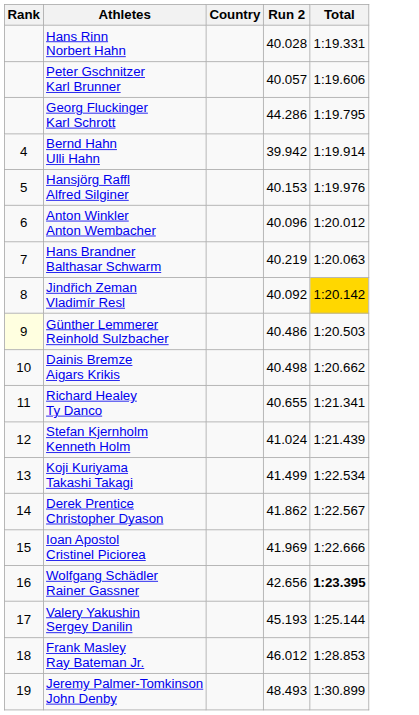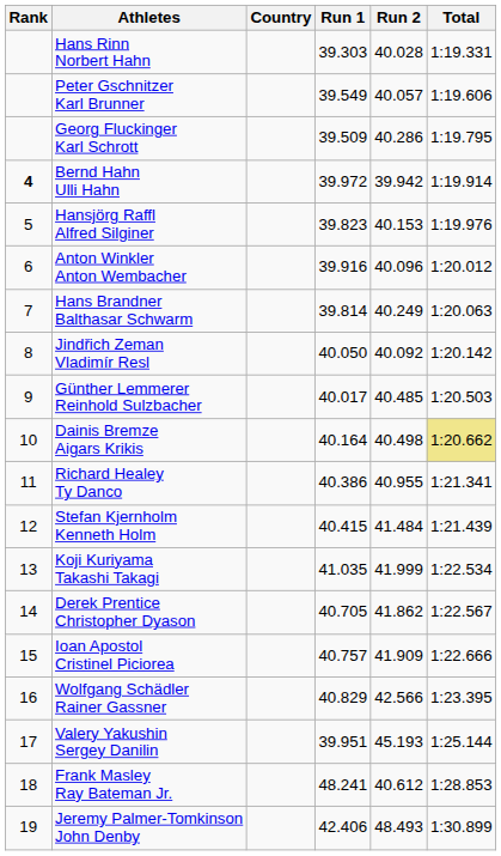+ column: Run 1 | 39.303 | 39.549 | 39.509 | 39.972 | 39.823 | 39.916 | 39.814 | 40.050 | 40.017 | 40.164 | 40.386 | 40.415 | 41.035 | 40.705 | 40.757 | 40.829 | 39.951 | 48.241 | 42.406
Georg Fluckinger Karl Schrott | Run 2: 44.286 -> 40.286
Bernd Hahn Ulli Hahn | Rank: normal -> bold
Hans Brandner Balthasar Schwarm | Run 2: 40.219 -> 40.249
Jindřich Zeman Vladimír Resl | Total: gold background -> no background
Günther Lemmerer Reinhold Sulzbacher | Rank: lightyellow background -> no background
Günther Lemmerer Reinhold Sulzbacher | Run 2: 40.486 -> 40.485
Dainis Bremze Aigars Krikis | Total: no background -> khaki background
Richard Healey Ty Danco | Run 2: 40.655 -> 40.955
Stefan Kjernholm Kenneth Holm | Run 2: 41.024 -> 41.484
Koji Kuriyama Takashi Takagi | Run 2: 41.499 -> 41.999
Ioan Apostol Cristinel Piciorea | Run 2: 41.969 -> 41.909
Wolfgang Schädler Rainer Gassner | Run 2: 42.656 -> 42.566
Wolfgang Schädler Rainer Gassner | Total: bold -> normal
Frank Masley Ray Bateman Jr. | Run 2: 46.012 -> 40.612
